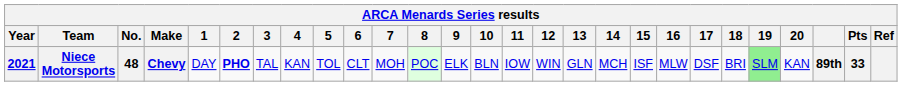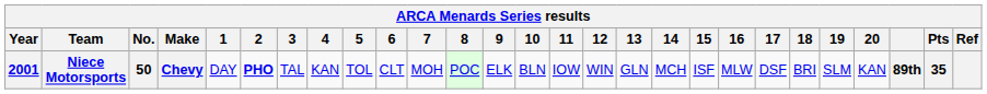Niece Motorsports | Year: 2021 -> 2001
Niece Motorsports | No.: 48 -> 50
Niece Motorsports | 19: lightgreen background -> no background
Niece Motorsports | Pts: 33 -> 35
